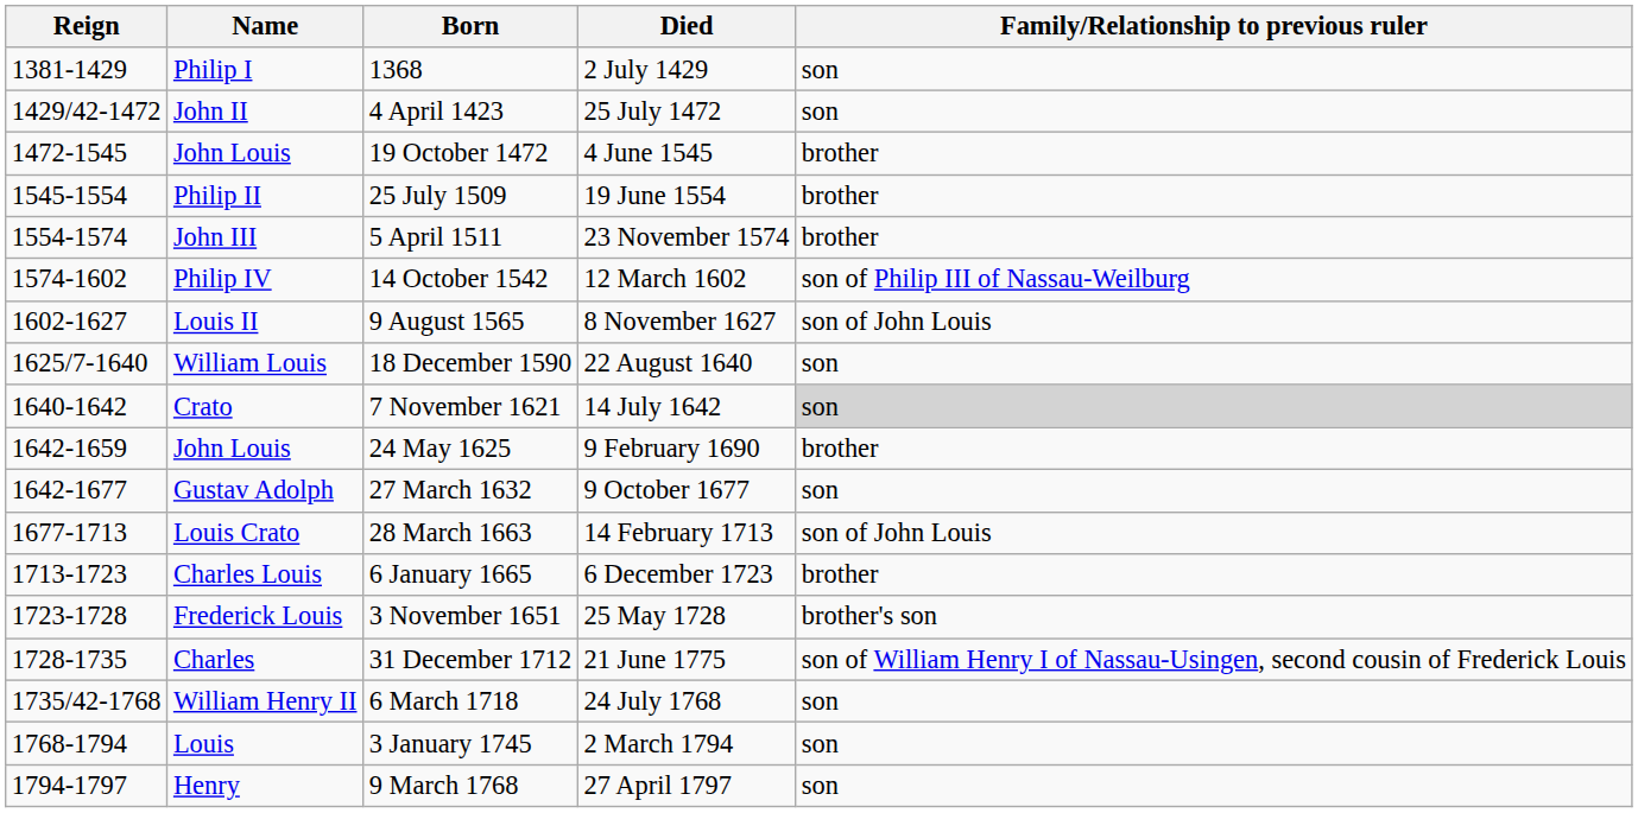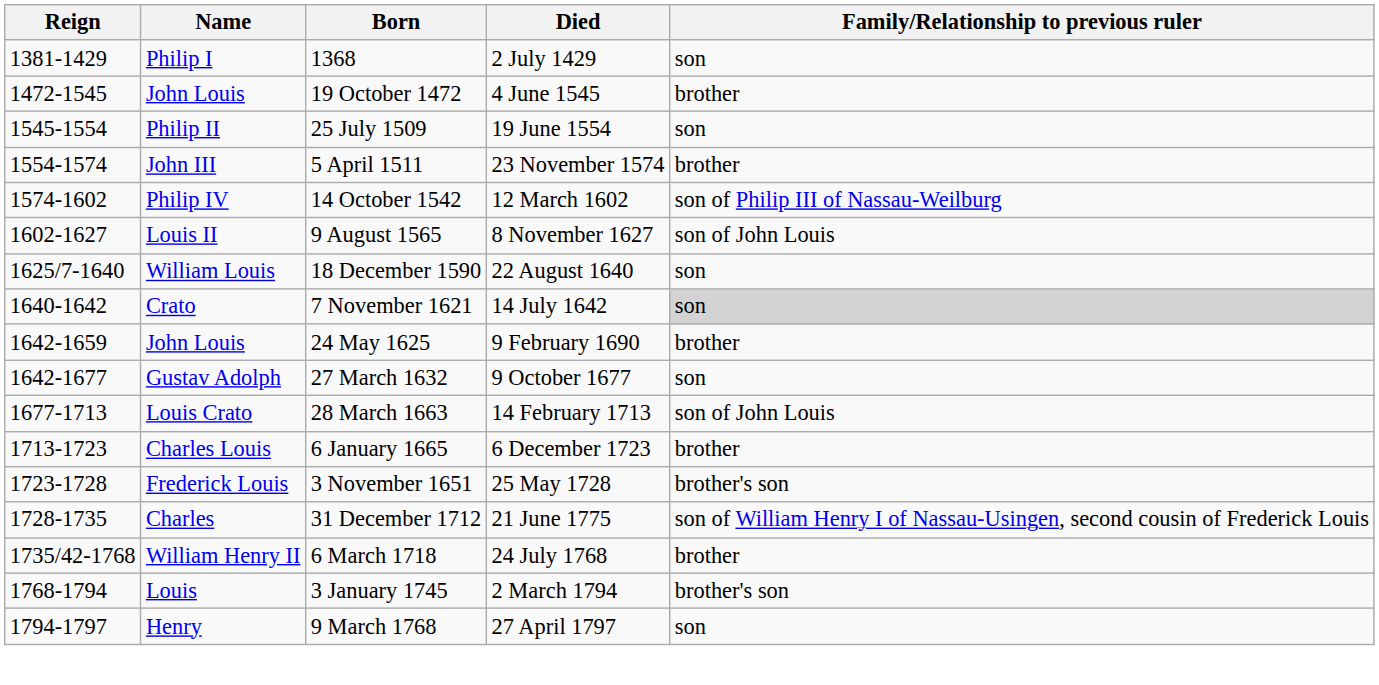- row: 1429/42-1472 | John II | 4 April 1423 | 25 July 1472 | son
25 July 1509 | Family/Relationship to previous ruler: brother -> son
6 March 1718 | Family/Relationship to previous ruler: son -> brother
3 January 1745 | Family/Relationship to previous ruler: son -> brother's son
